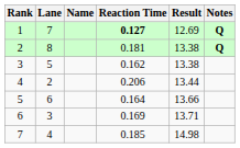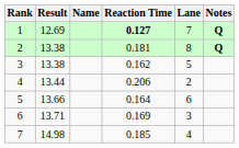columns swapped: Lane <-> Result
